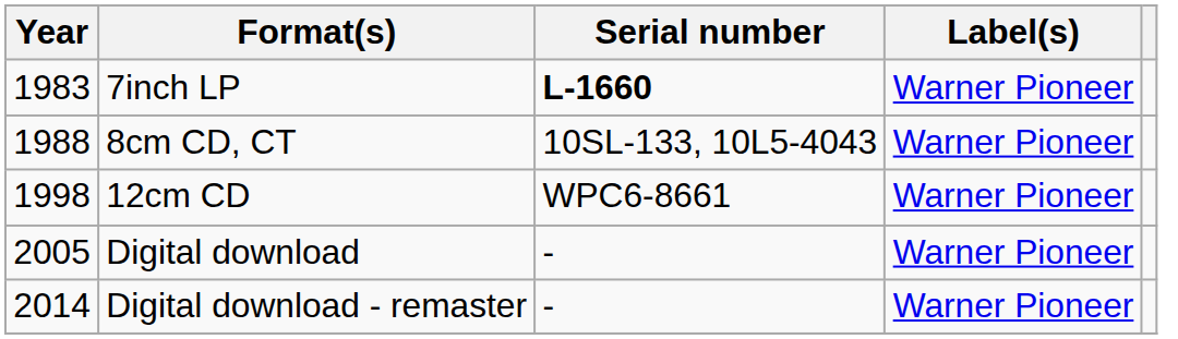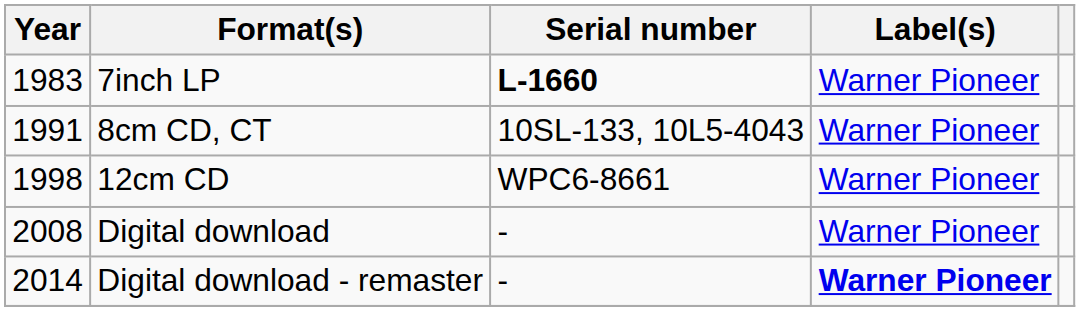8cm CD, CT | Year: 1988 -> 1991
Digital download | Year: 2005 -> 2008
Digital download - remaster | Label(s): normal -> bold
